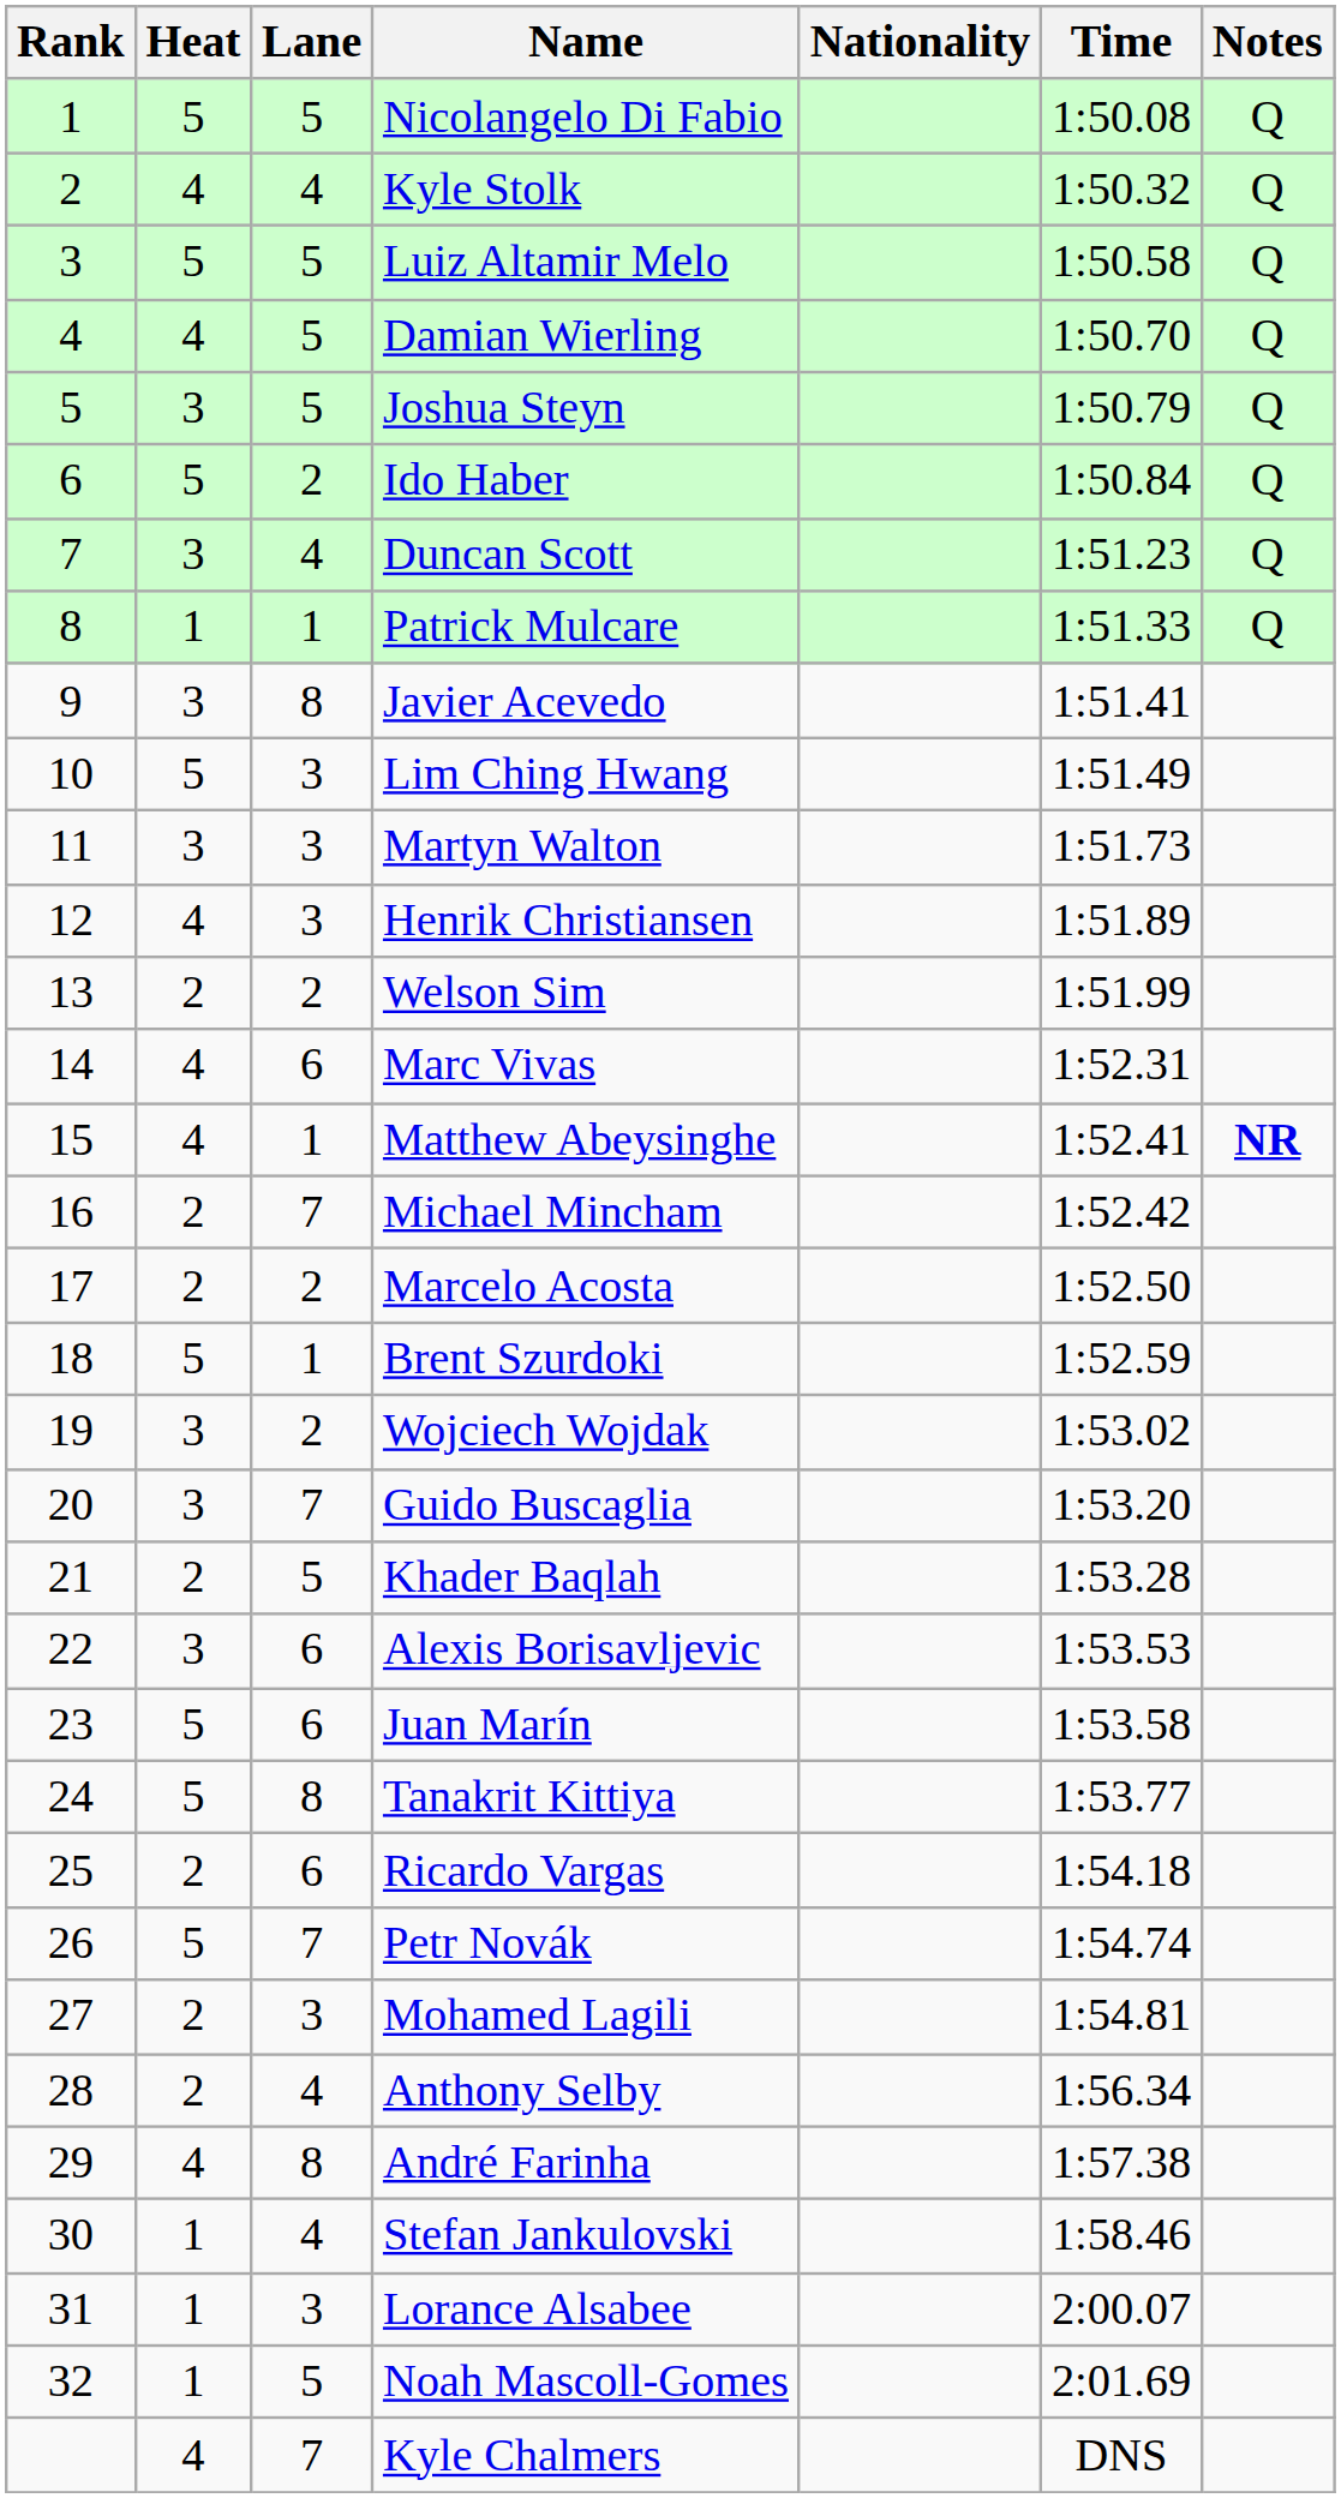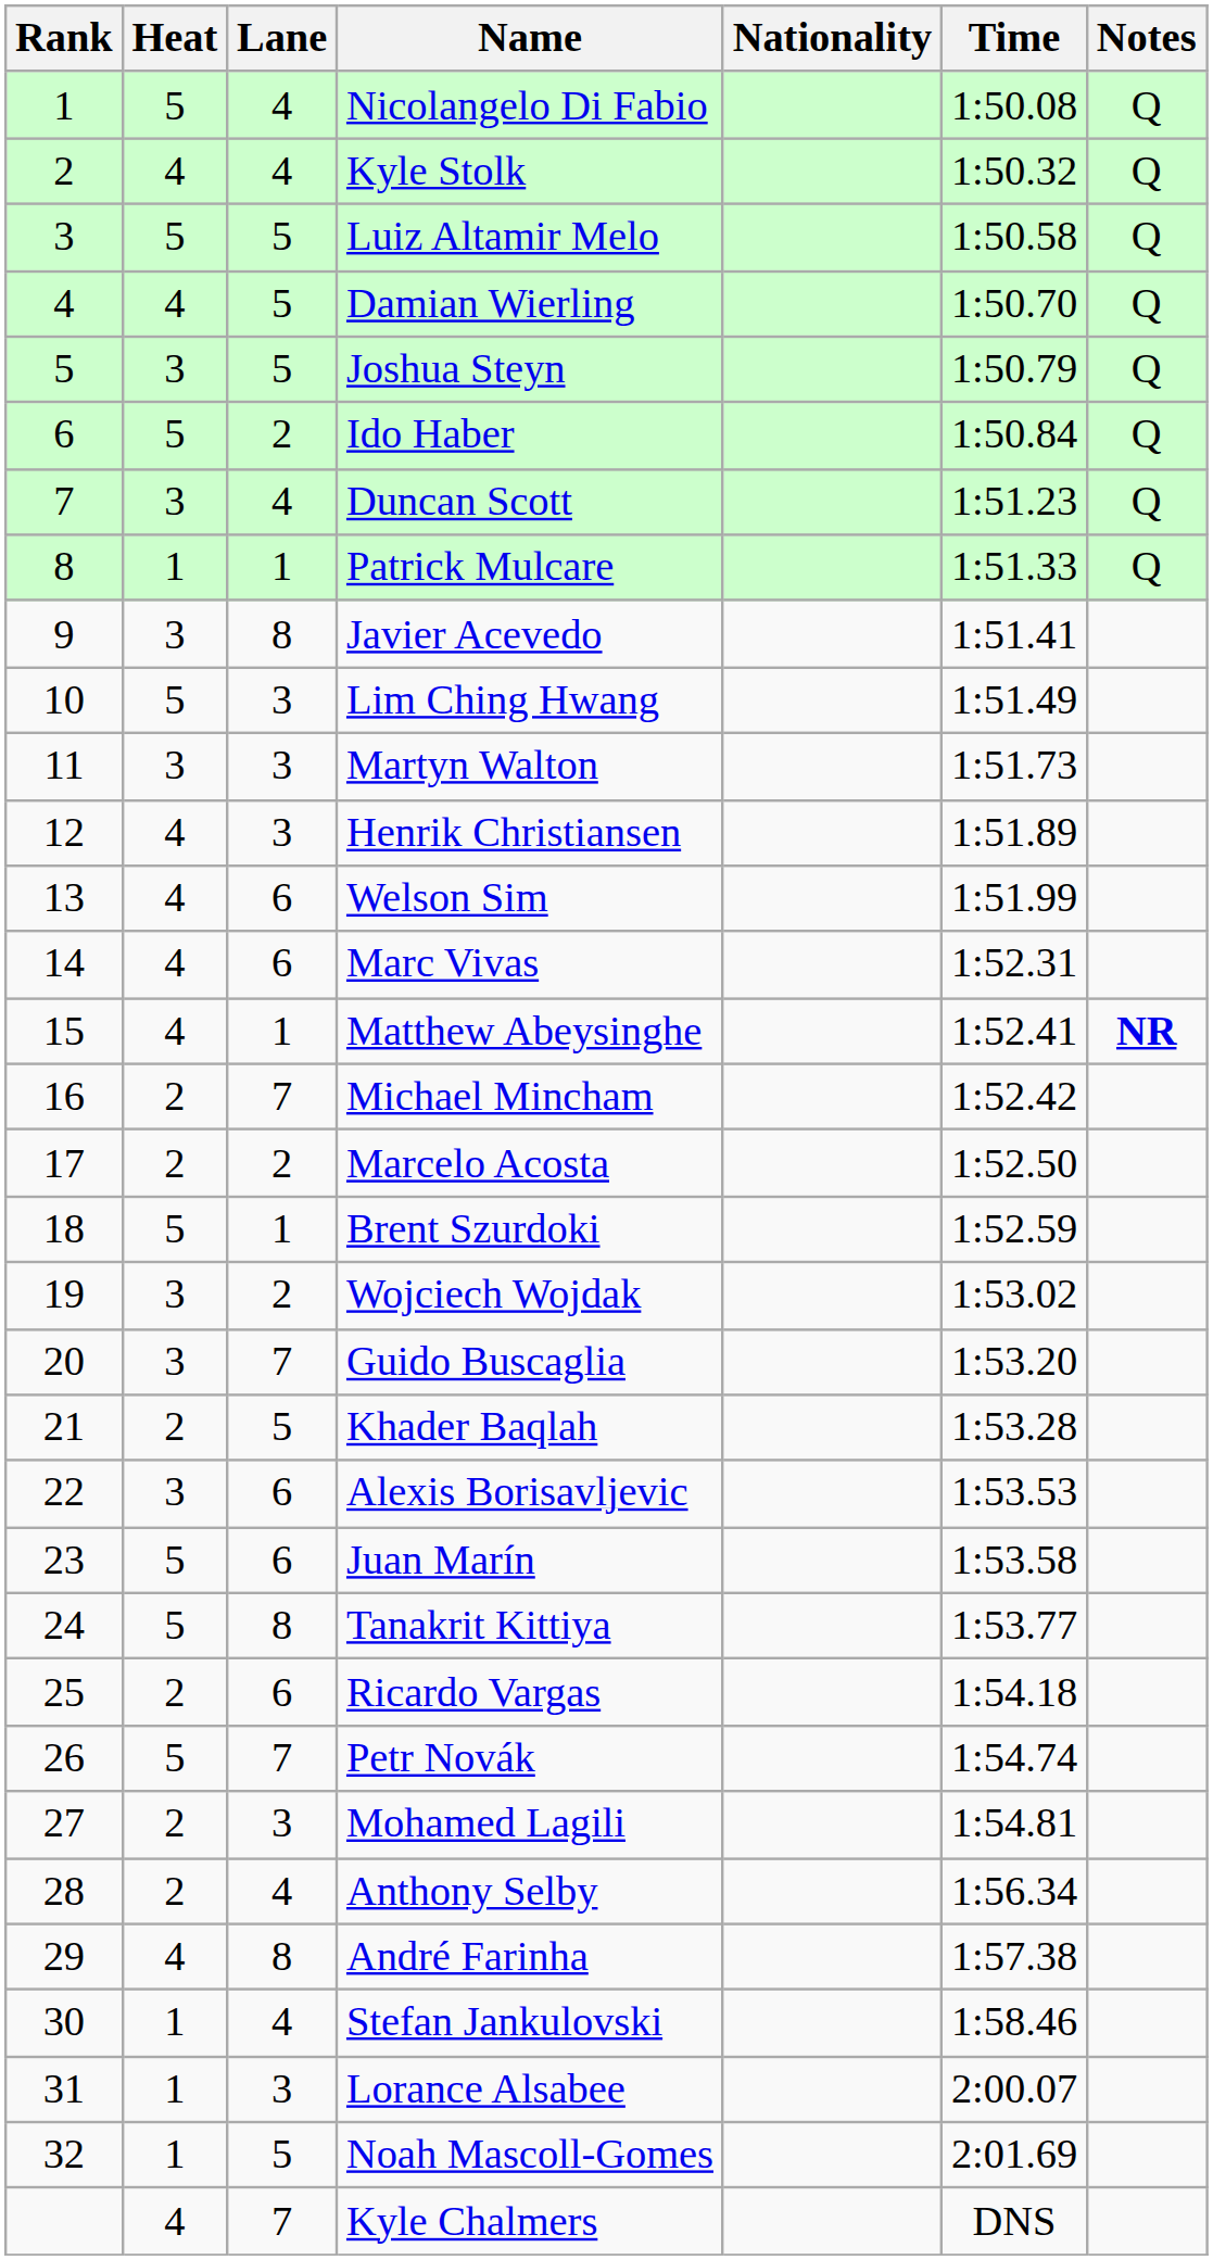Nicolangelo Di Fabio | Lane: 5 -> 4
Welson Sim | Heat: 2 -> 4
Welson Sim | Lane: 2 -> 6
